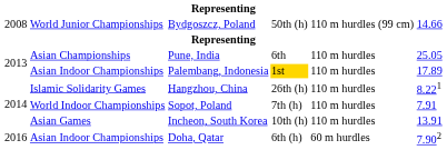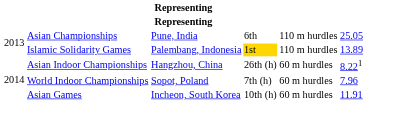- row: 2008 | World Junior Championships | Bydgoszcz, Poland | 50th (h) | 110 m hurdles (99 cm) | 14.66
Palembang, Indonesia | column 2: Asian Indoor Championships -> Islamic Solidarity Games
Palembang, Indonesia | column 6: 17.89 -> 13.89
Hangzhou, China | column 2: Islamic Solidarity Games -> Asian Indoor Championships
Hangzhou, China | column 5: 110 m hurdles -> 60 m hurdles
Sopot, Poland | column 5: 110 m hurdles -> 60 m hurdles
Sopot, Poland | column 6: 7.91 -> 7.96
Incheon, South Korea | column 5: 110 m hurdles -> 60 m hurdles
Incheon, South Korea | column 6: 13.91 -> 11.91
- row: 2016 | Asian Indoor Championships | Doha, Qatar | 6th (h) | 60 m hurdles | 7.902
